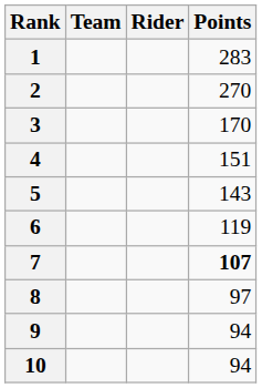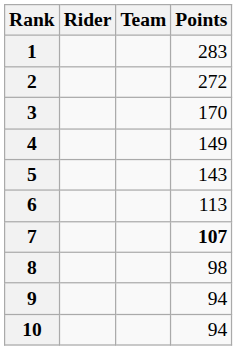columns swapped: Rider <-> Team
2 | Points: 270 -> 272
4 | Points: 151 -> 149
6 | Points: 119 -> 113
8 | Points: 97 -> 98
